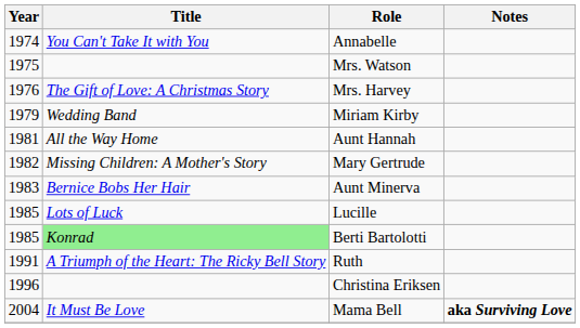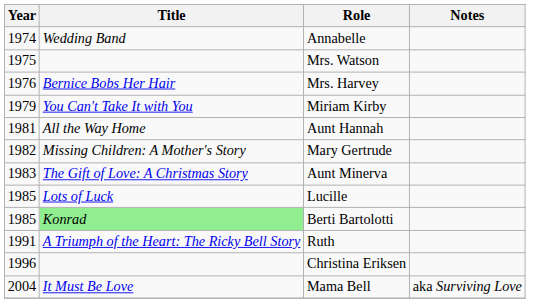Annabelle | Title: You Can't Take It with You -> Wedding Band
Mrs. Harvey | Title: The Gift of Love: A Christmas Story -> Bernice Bobs Her Hair
Miriam Kirby | Title: Wedding Band -> You Can't Take It with You
Aunt Minerva | Title: Bernice Bobs Her Hair -> The Gift of Love: A Christmas Story
Mama Bell | Notes: bold -> normal
